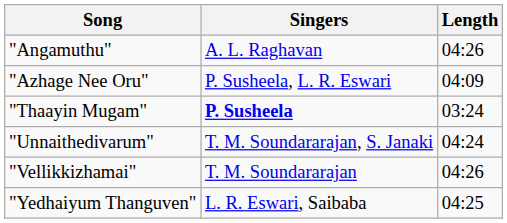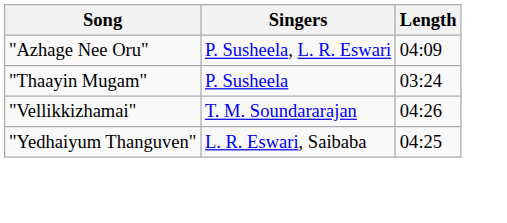- row: "Angamuthu" | A. L. Raghavan | 04:26
"Thaayin Mugam" | Singers: bold -> normal
- row: "Unnaithedivarum" | T. M. Soundararajan, S. Janaki | 04:24
